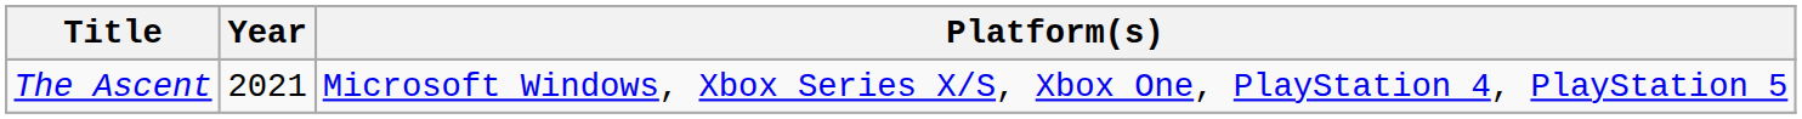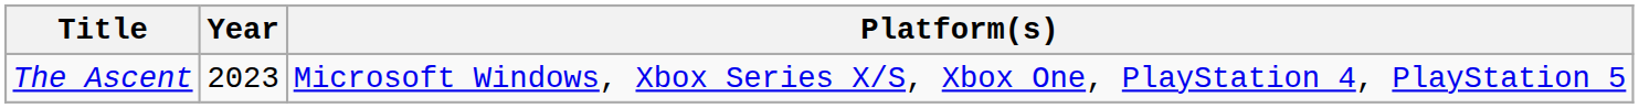The Ascent | Year: 2021 -> 2023
